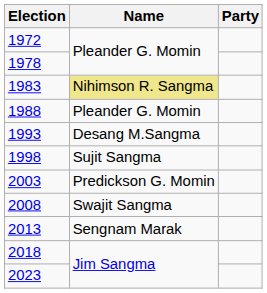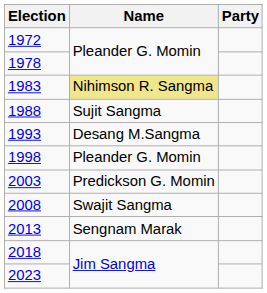1988 | Name: Pleander G. Momin -> Sujit Sangma
1998 | Name: Sujit Sangma -> Pleander G. Momin
